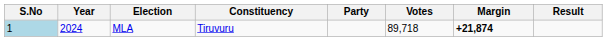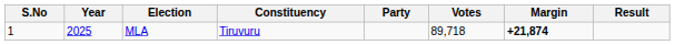MLA | S.No: lightblue background -> no background
MLA | Year: 2024 -> 2025
